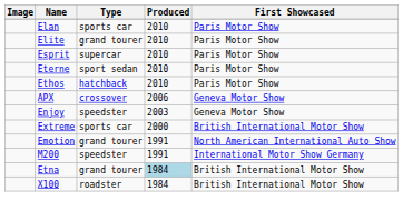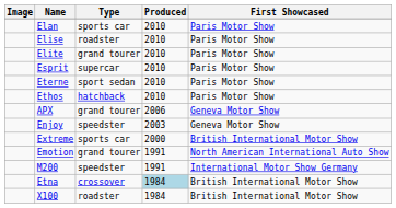+ row: Elise | roadster | 2010 | Paris Motor Show
APX | Type: crossover -> grand tourer
Etna | Type: grand tourer -> crossover
